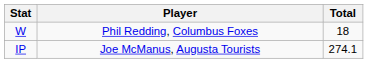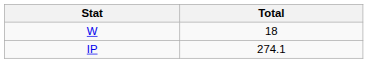- column: Player | Phil Redding, Columbus Foxes | Joe McManus, Augusta Tourists
